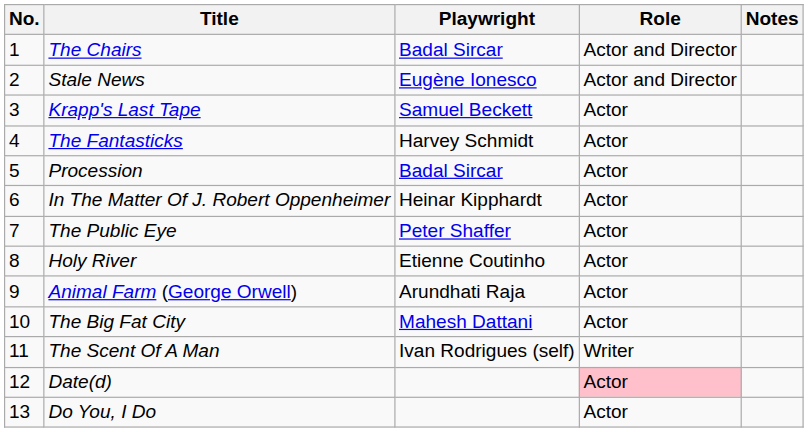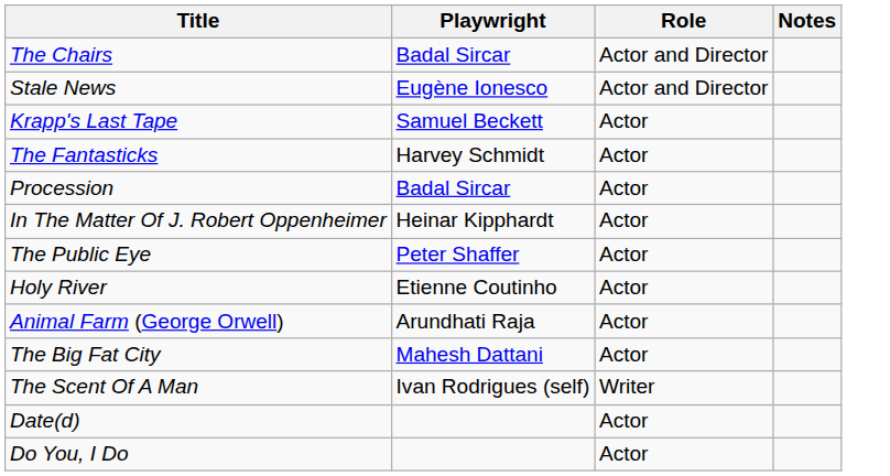- column: No. | 1 | 2 | 3 | 4 | 5 | 6 | 7 | 8 | 9 | 10 | 11 | 12 | 13
Date(d) | Role: pink background -> no background
